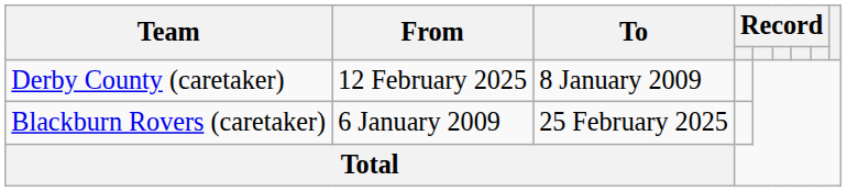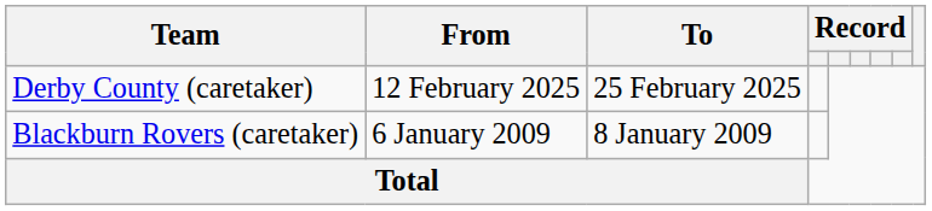Derby County (caretaker) | To: 8 January 2009 -> 25 February 2025
Blackburn Rovers (caretaker) | To: 25 February 2025 -> 8 January 2009
